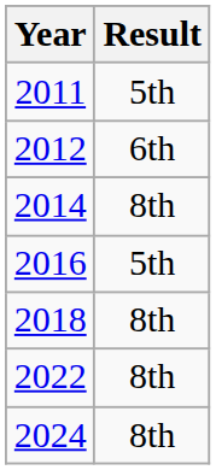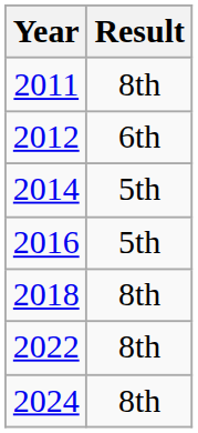2011 | Result: 5th -> 8th
2014 | Result: 8th -> 5th
